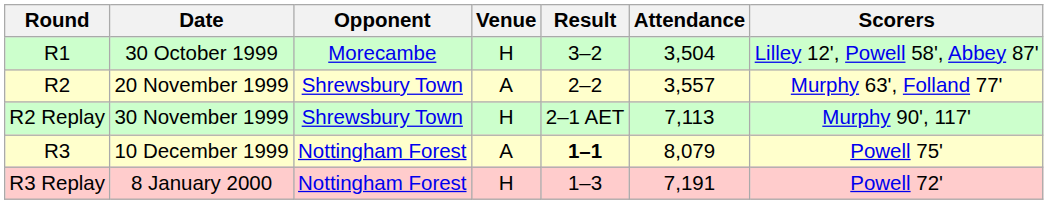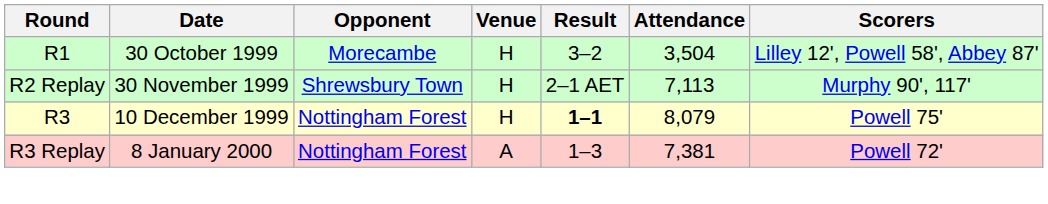- row: R2 | 20 November 1999 | Shrewsbury Town | A | 2–2 | 3,557 | Murphy 63', Folland 77'
10 December 1999 | Venue: A -> H
8 January 2000 | Venue: H -> A
8 January 2000 | Attendance: 7,191 -> 7,381
